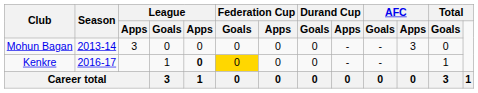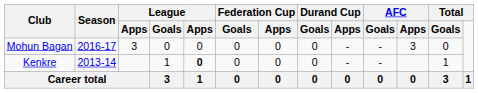Mohun Bagan | Season: 2013-14 -> 2016-17
Kenkre | Season: 2016-17 -> 2013-14
Kenkre | Federation Cup / Goals: gold background -> no background
